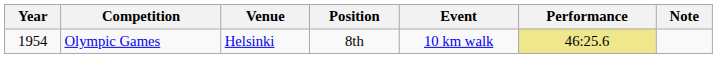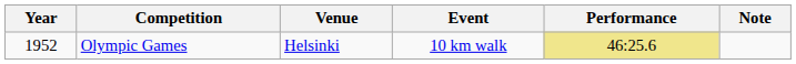- column: Position | 8th
Olympic Games | Year: 1954 -> 1952
